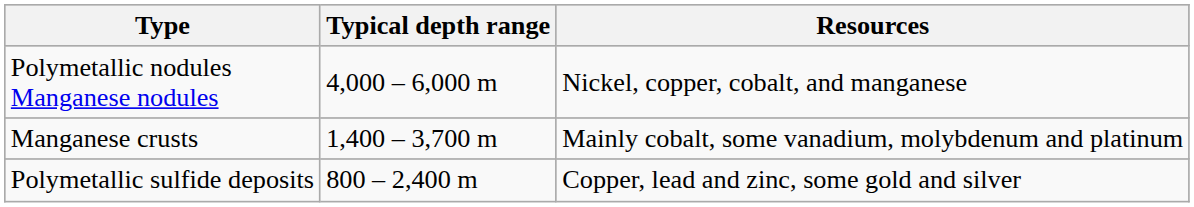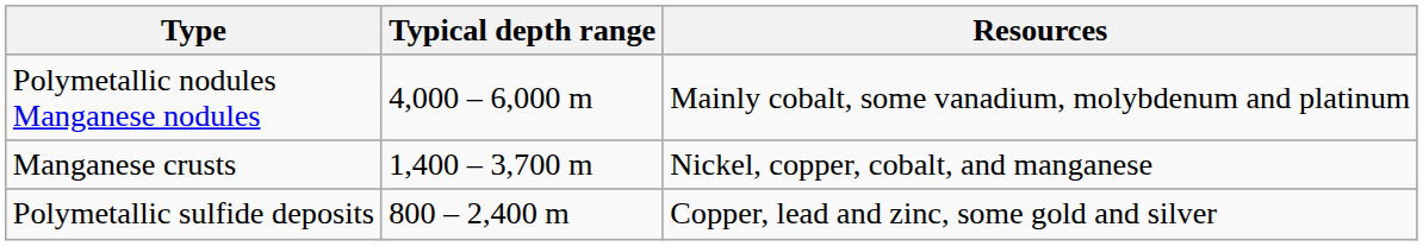Polymetallic nodules Manganese nodules | Resources: Nickel, copper, cobalt, and manganese -> Mainly cobalt, some vanadium, molybdenum and platinum
Manganese crusts | Resources: Mainly cobalt, some vanadium, molybdenum and platinum -> Nickel, copper, cobalt, and manganese
